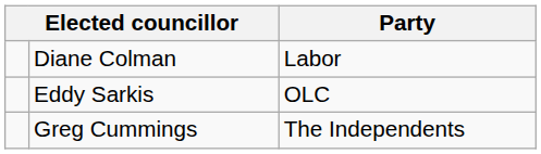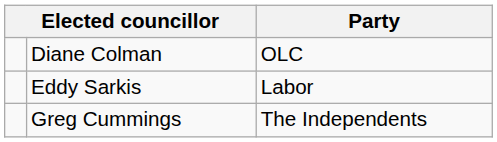Diane Colman | Party: Labor -> OLC
Eddy Sarkis | Party: OLC -> Labor
